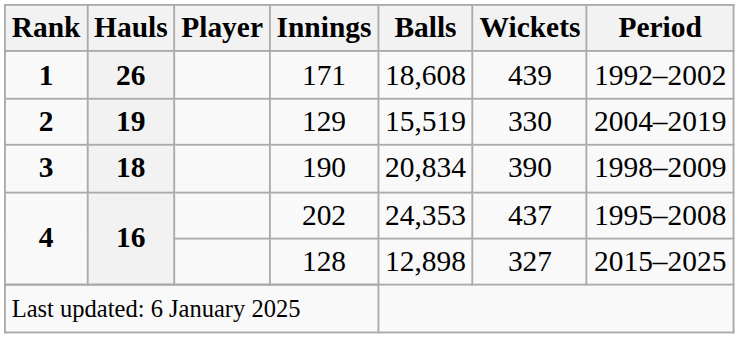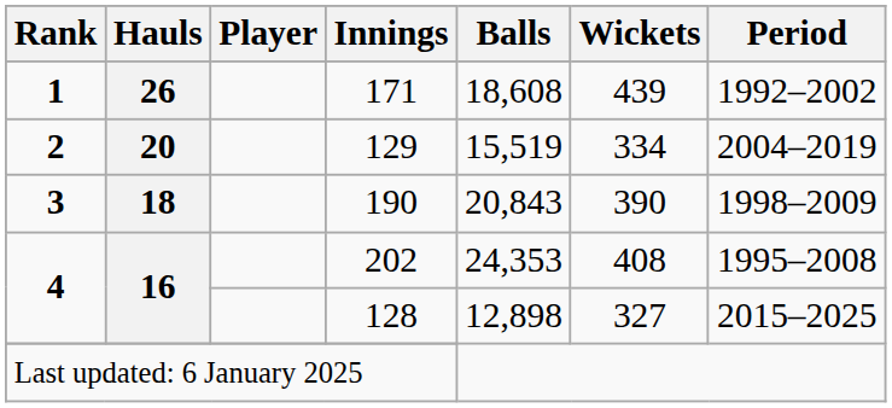129 | Hauls: 19 -> 20
129 | Wickets: 330 -> 334
190 | Balls: 20,834 -> 20,843
202 | Wickets: 437 -> 408
